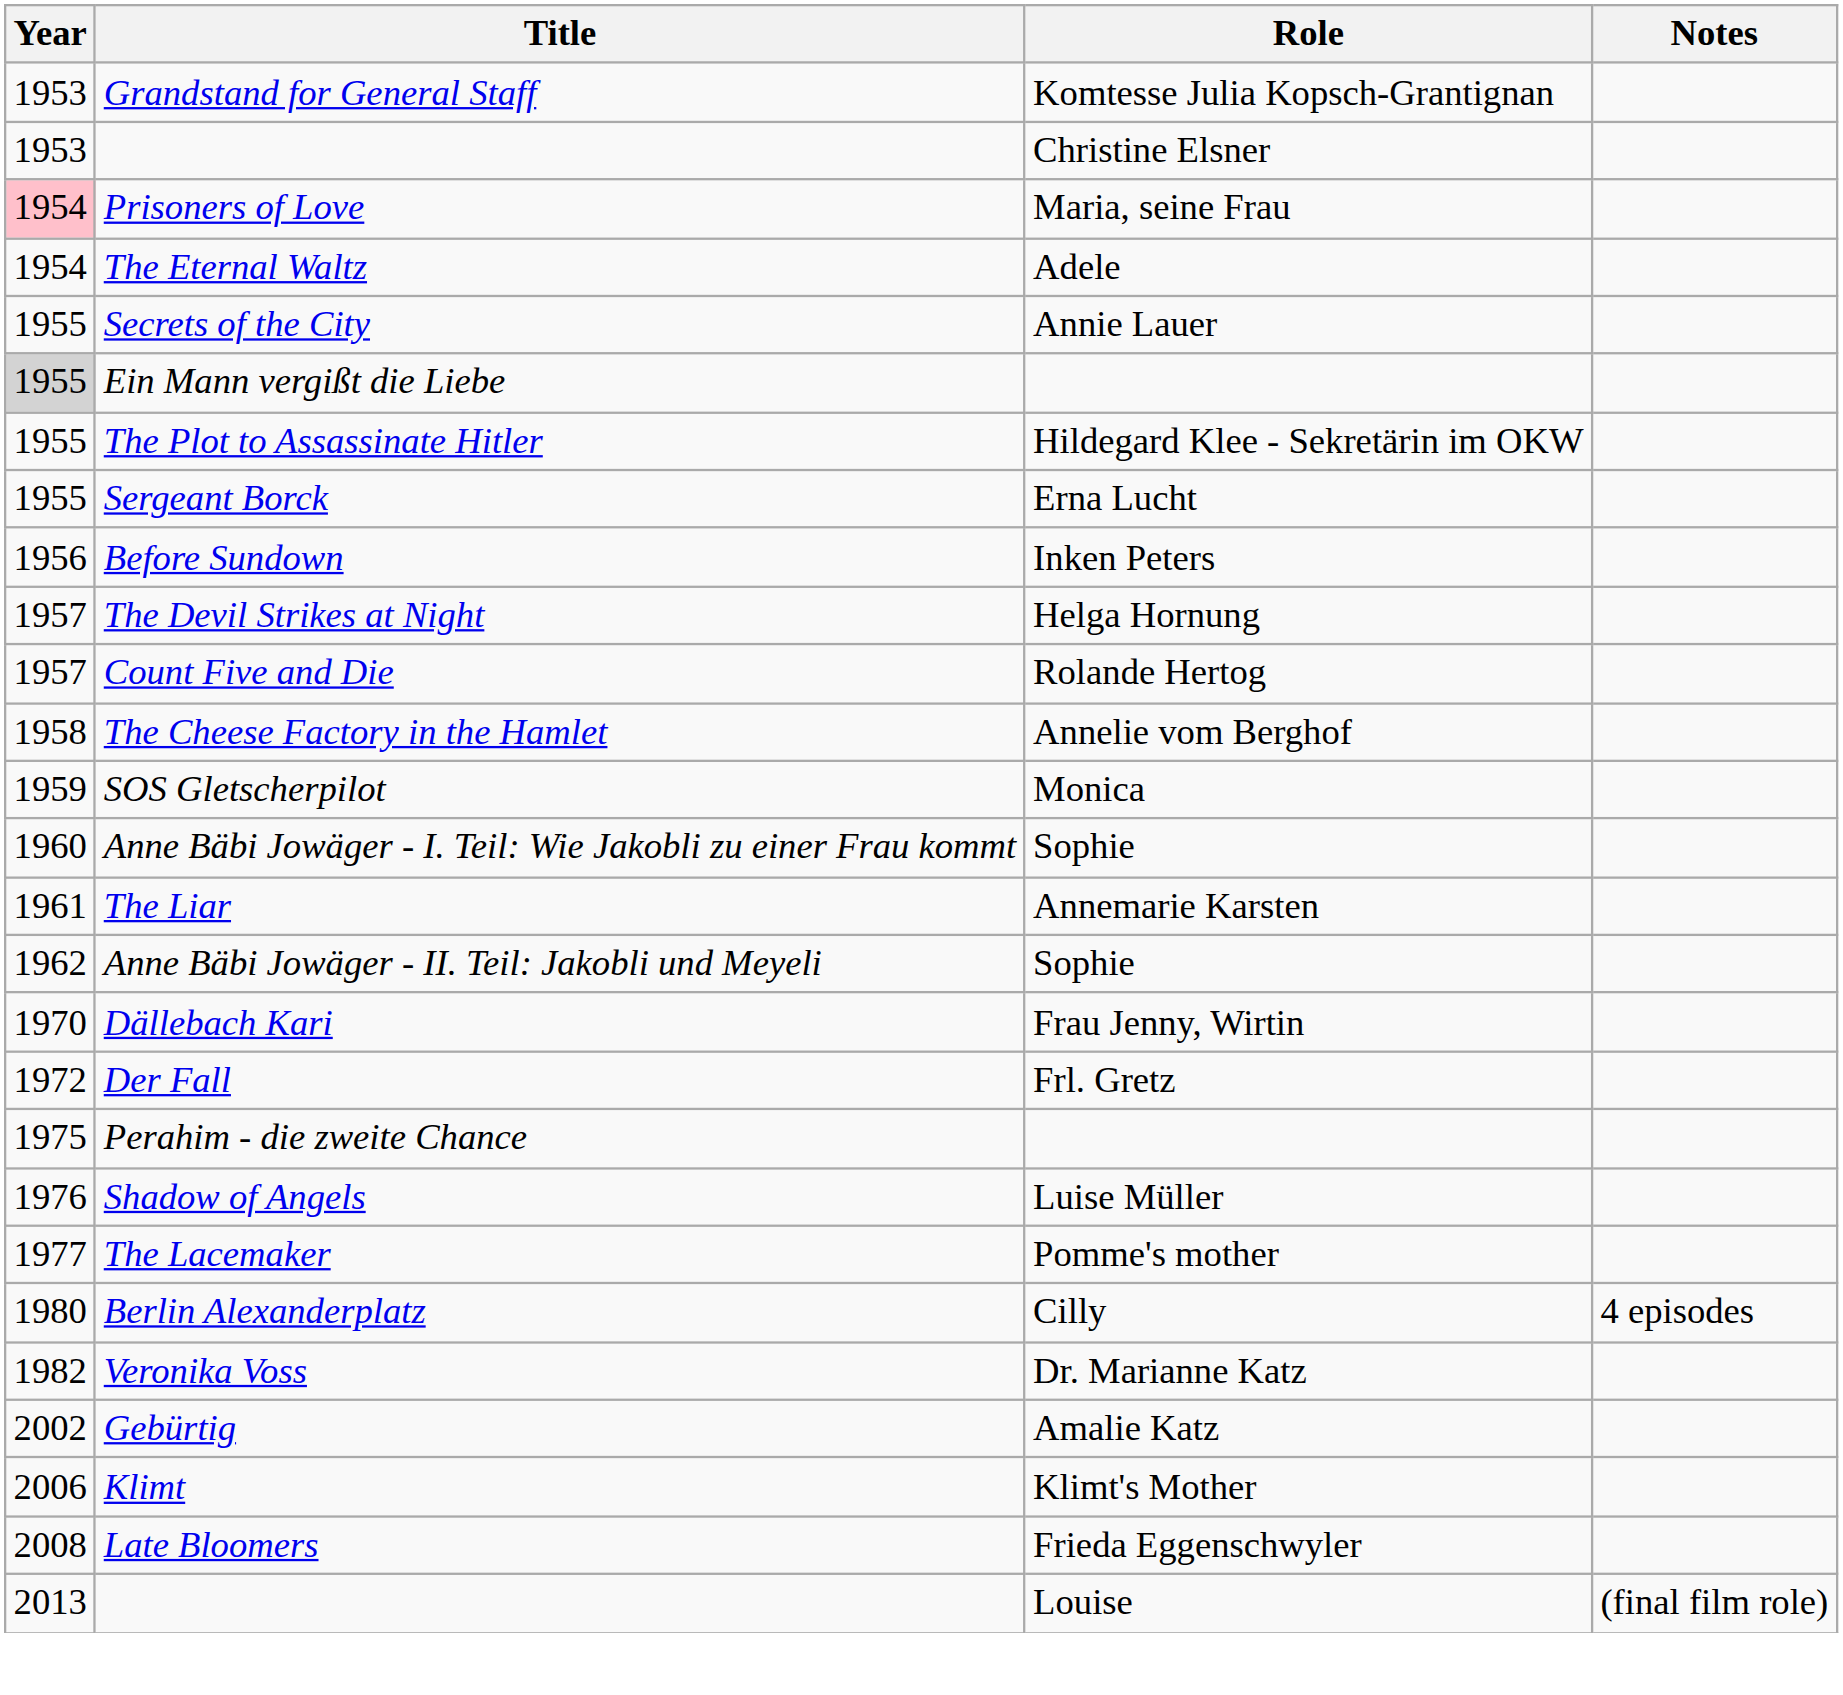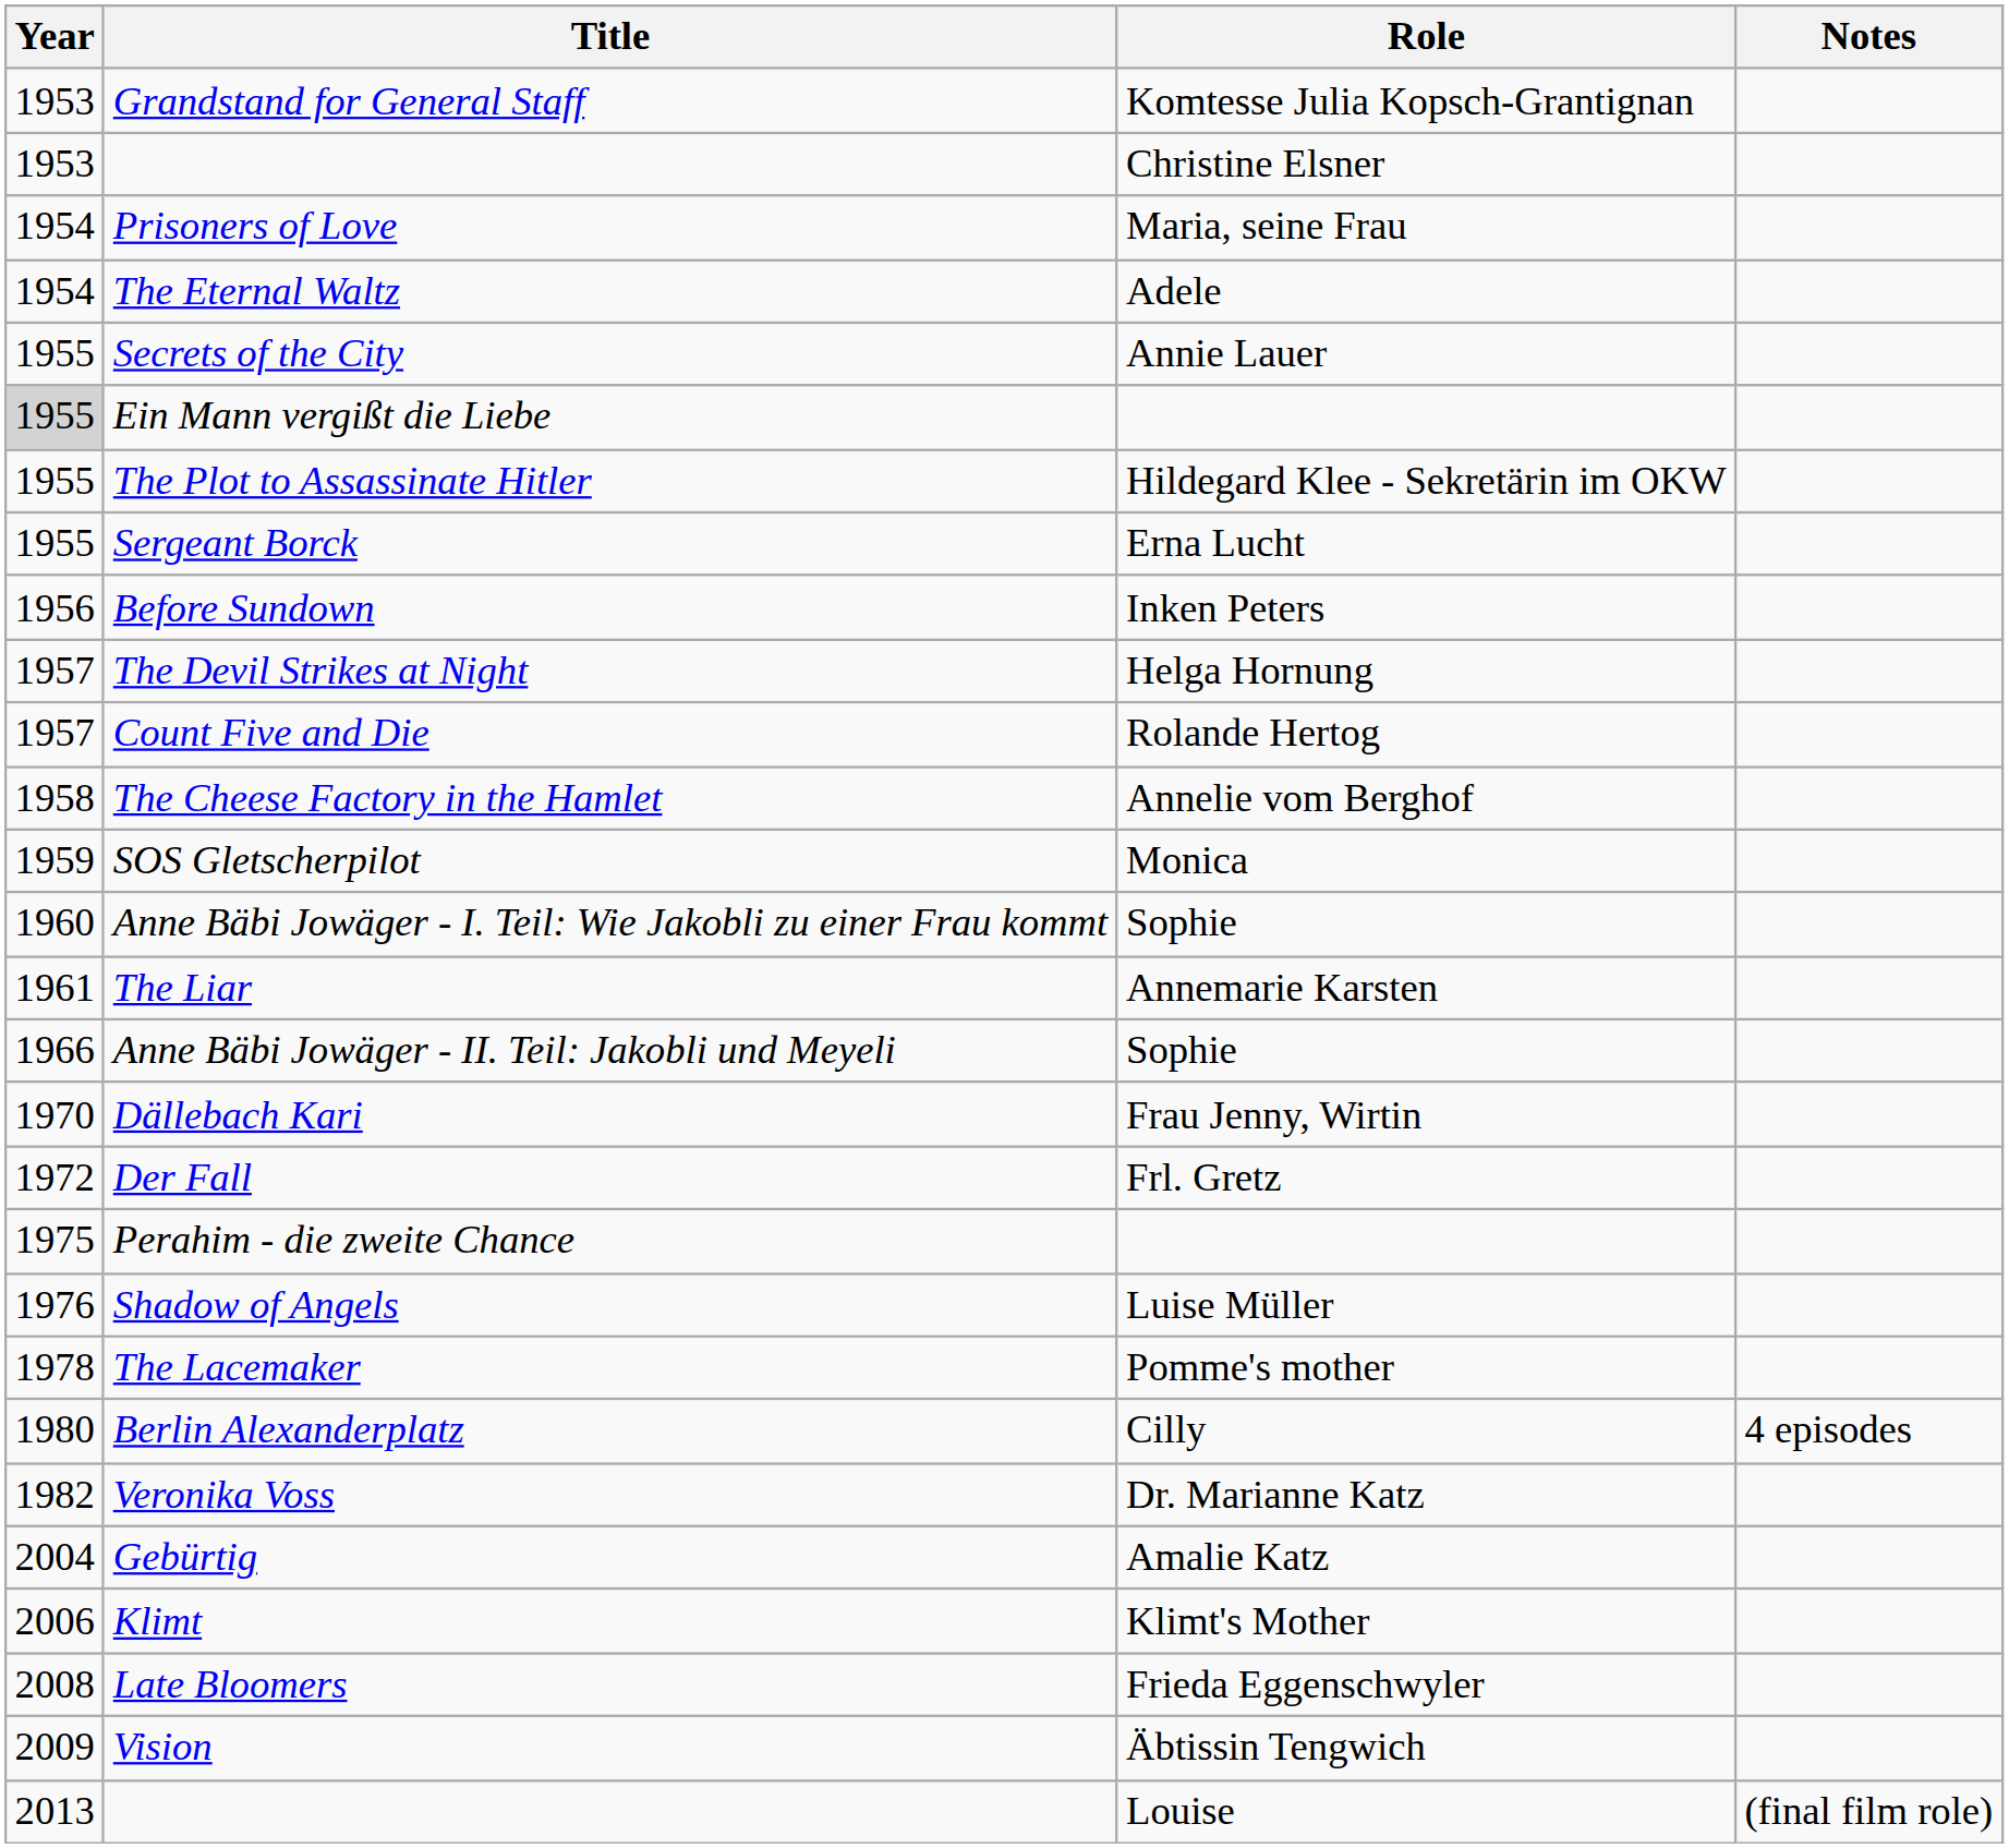Prisoners of Love | Year: pink background -> no background
Anne Bäbi Jowäger - II. Teil: Jakobli und Meyeli | Year: 1962 -> 1966
The Lacemaker | Year: 1977 -> 1978
Gebürtig | Year: 2002 -> 2004
+ row: 2009 | Vision | Äbtissin Tengwich
